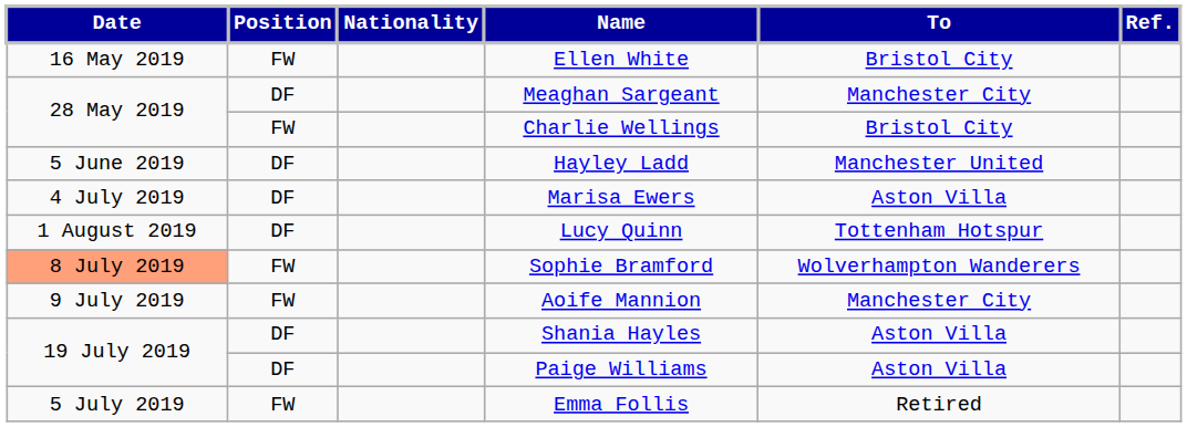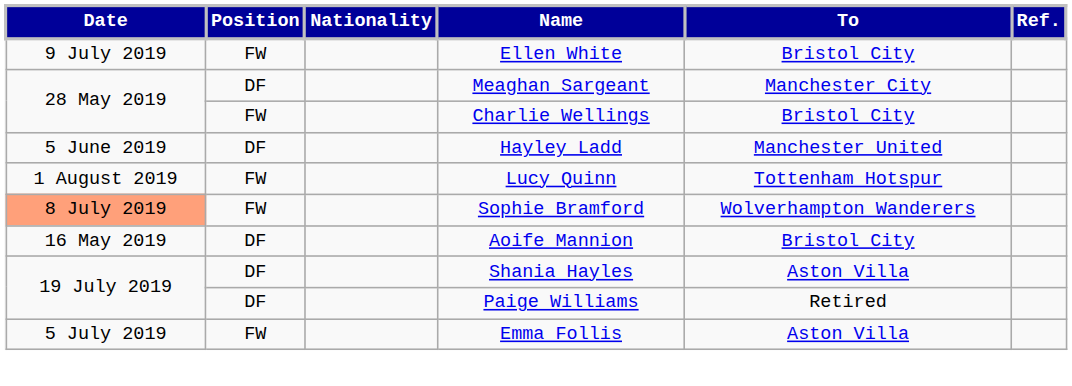Ellen White | Date: 16 May 2019 -> 9 July 2019
- row: 4 July 2019 | DF | Marisa Ewers | Aston Villa
Lucy Quinn | Position: DF -> FW
Aoife Mannion | Date: 9 July 2019 -> 16 May 2019
Aoife Mannion | Position: FW -> DF
Aoife Mannion | To: Manchester City -> Bristol City
Paige Williams | To: Aston Villa -> Retired
Emma Follis | To: Retired -> Aston Villa
